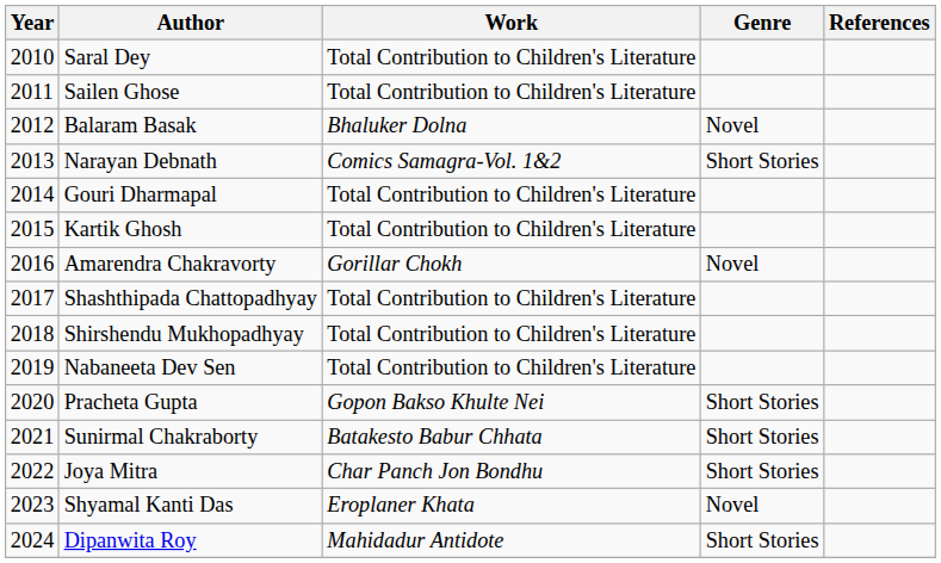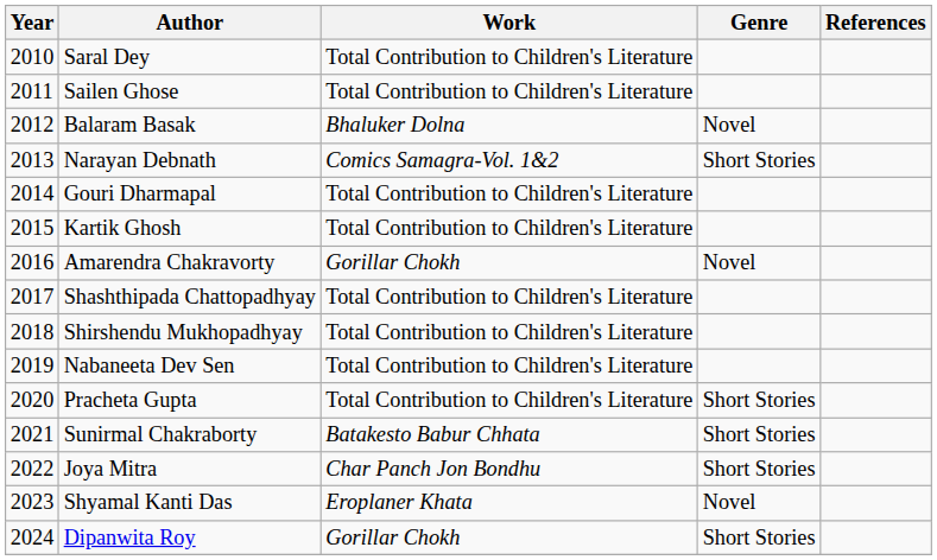Pracheta Gupta | Work: Gopon Bakso Khulte Nei -> Total Contribution to Children's Literature
Dipanwita Roy | Work: Mahidadur Antidote -> Gorillar Chokh
